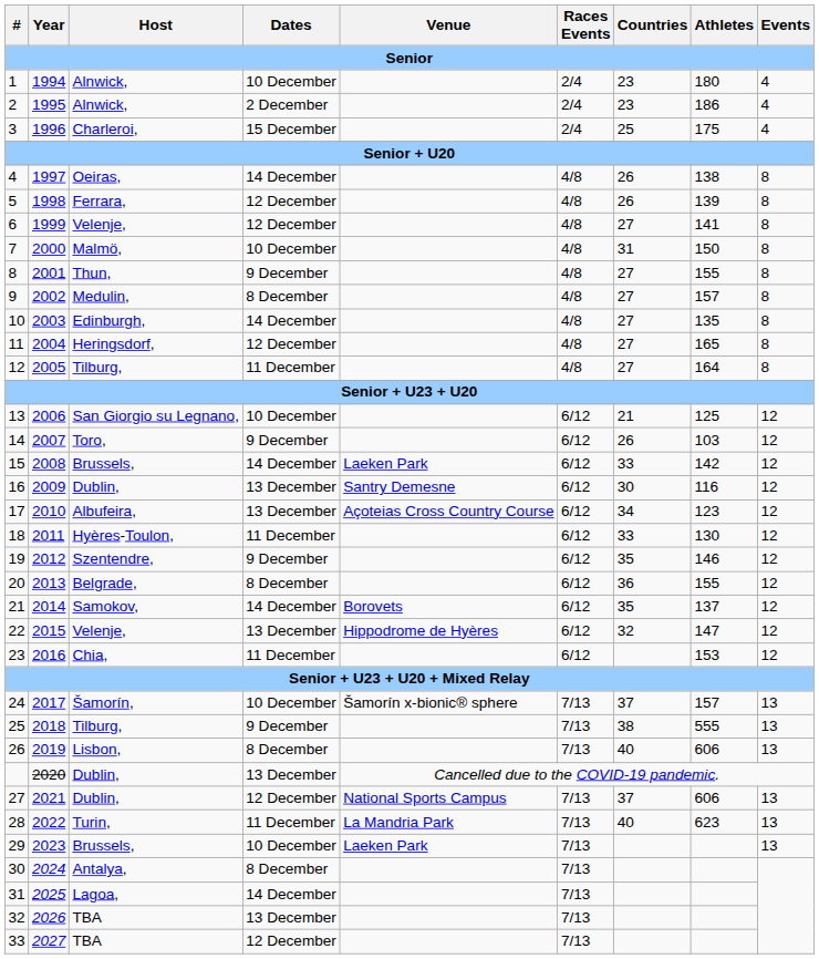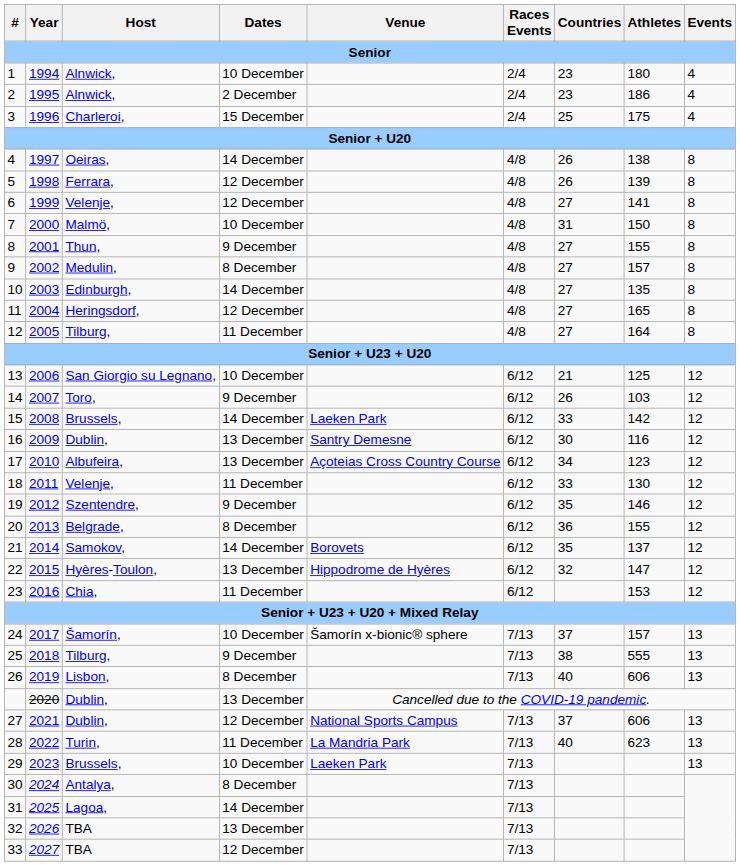18 | Host: Hyères-Toulon, -> Velenje,
22 | Host: Velenje, -> Hyères-Toulon,
